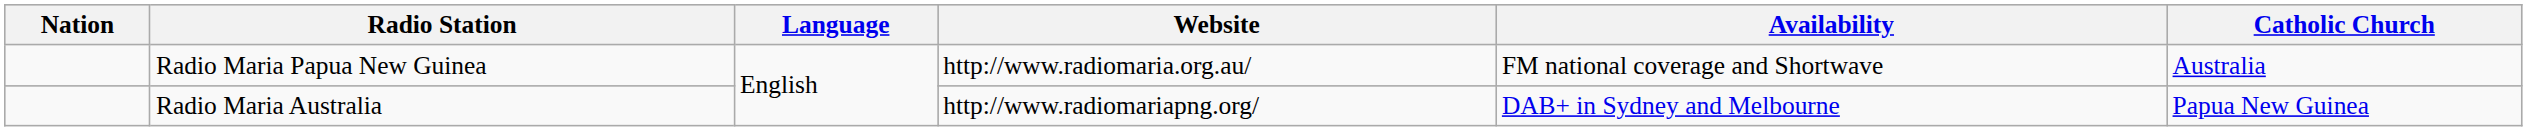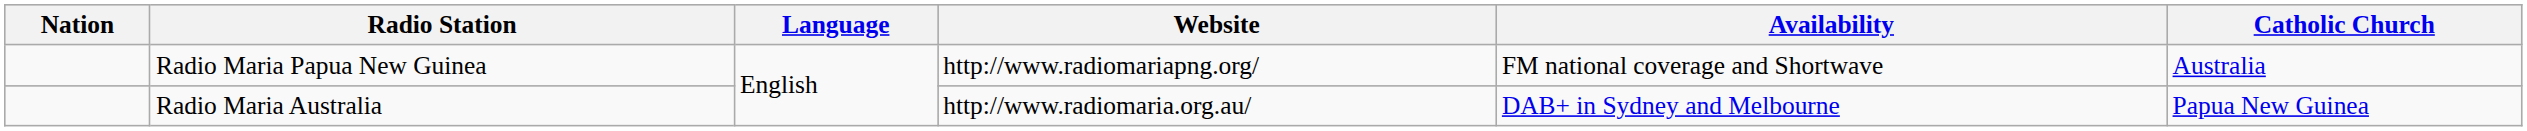Radio Maria Papua New Guinea | Website: http://www.radiomaria.org.au/ -> http://www.radiomariapng.org/
Radio Maria Australia | Website: http://www.radiomariapng.org/ -> http://www.radiomaria.org.au/
